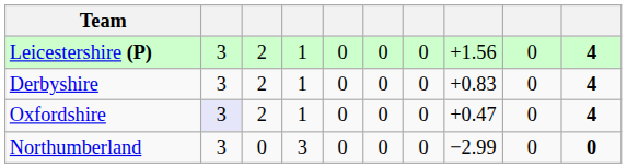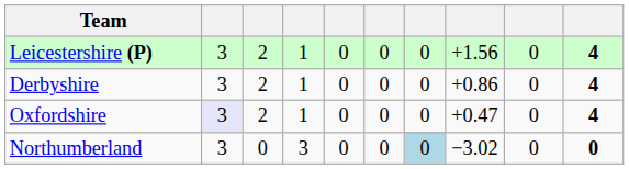Derbyshire | column 8: +0.83 -> +0.86
Northumberland | column 7: no background -> lightblue background
Northumberland | column 8: −2.99 -> −3.02
